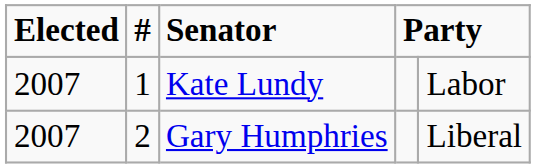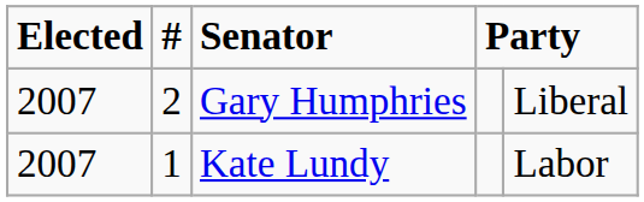rows swapped: Kate Lundy <-> Gary Humphries
